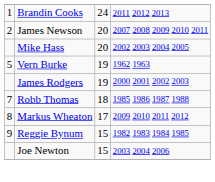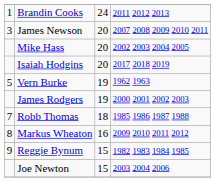James Newson | column 1: 2 -> 3
+ row: Isaiah Hodgins | 20 | 2017 2018 2019
Markus Wheaton | column 3: 17 -> 16
